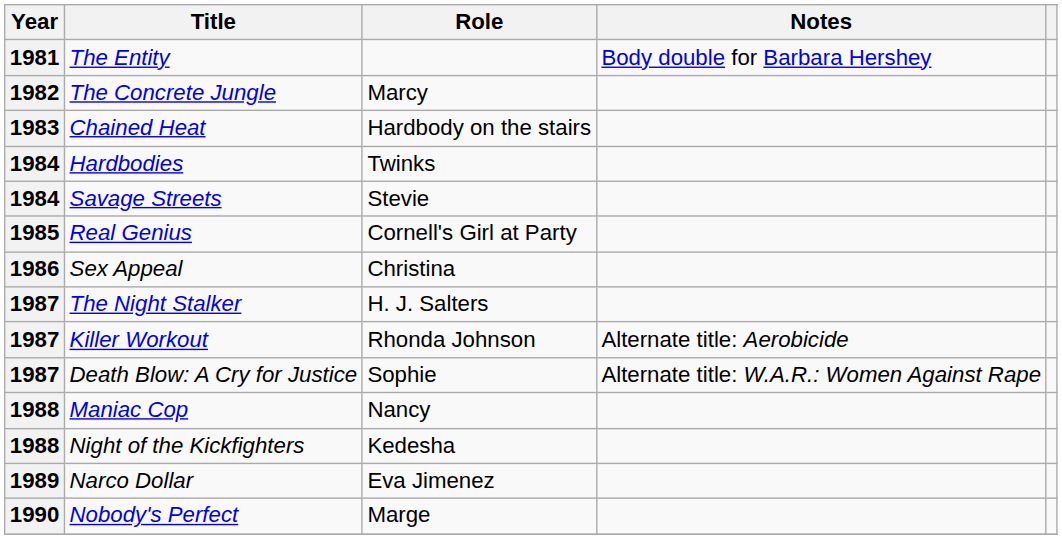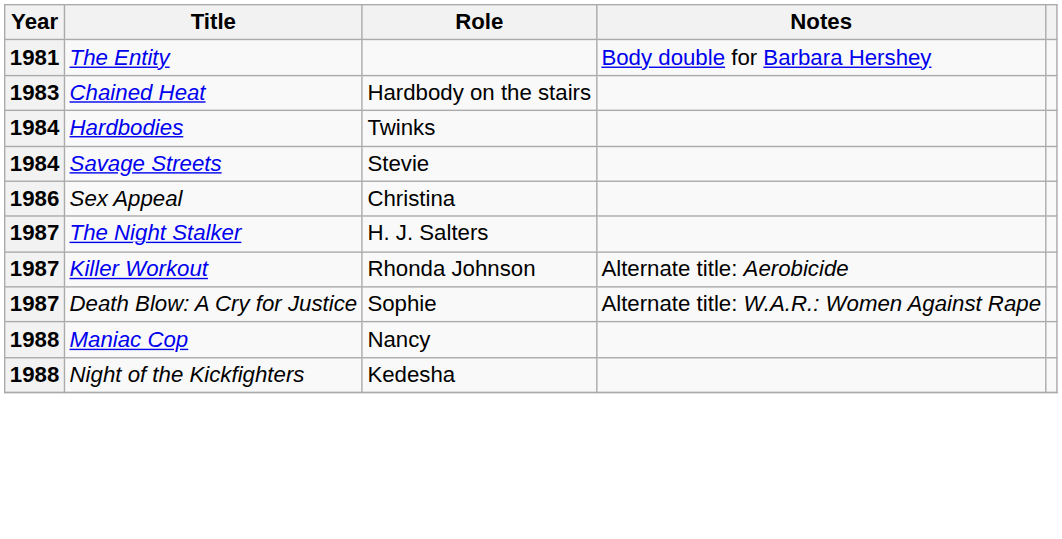- row: 1982 | The Concrete Jungle | Marcy
- row: 1985 | Real Genius | Cornell's Girl at Party
- row: 1989 | Narco Dollar | Eva Jimenez
- row: 1990 | Nobody's Perfect | Marge
